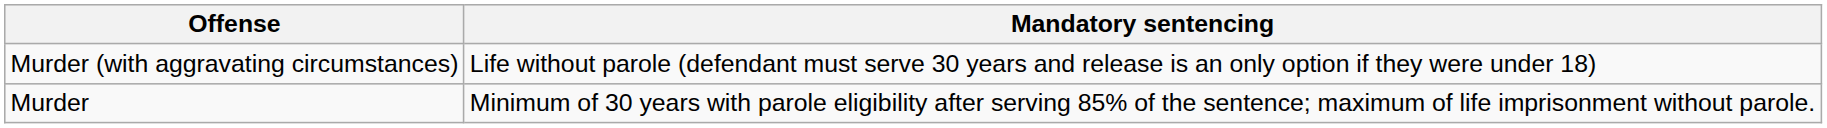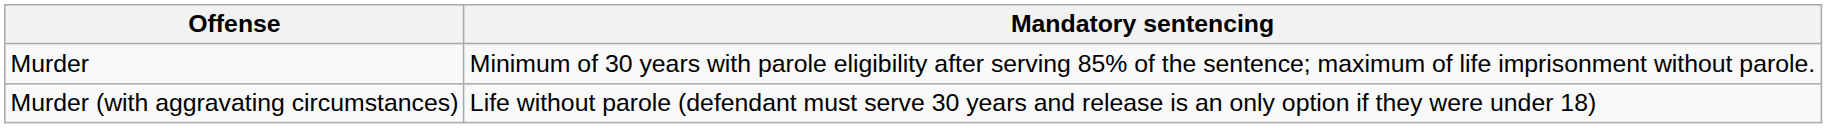rows swapped: Murder <-> Murder (with aggravating circumstances)
